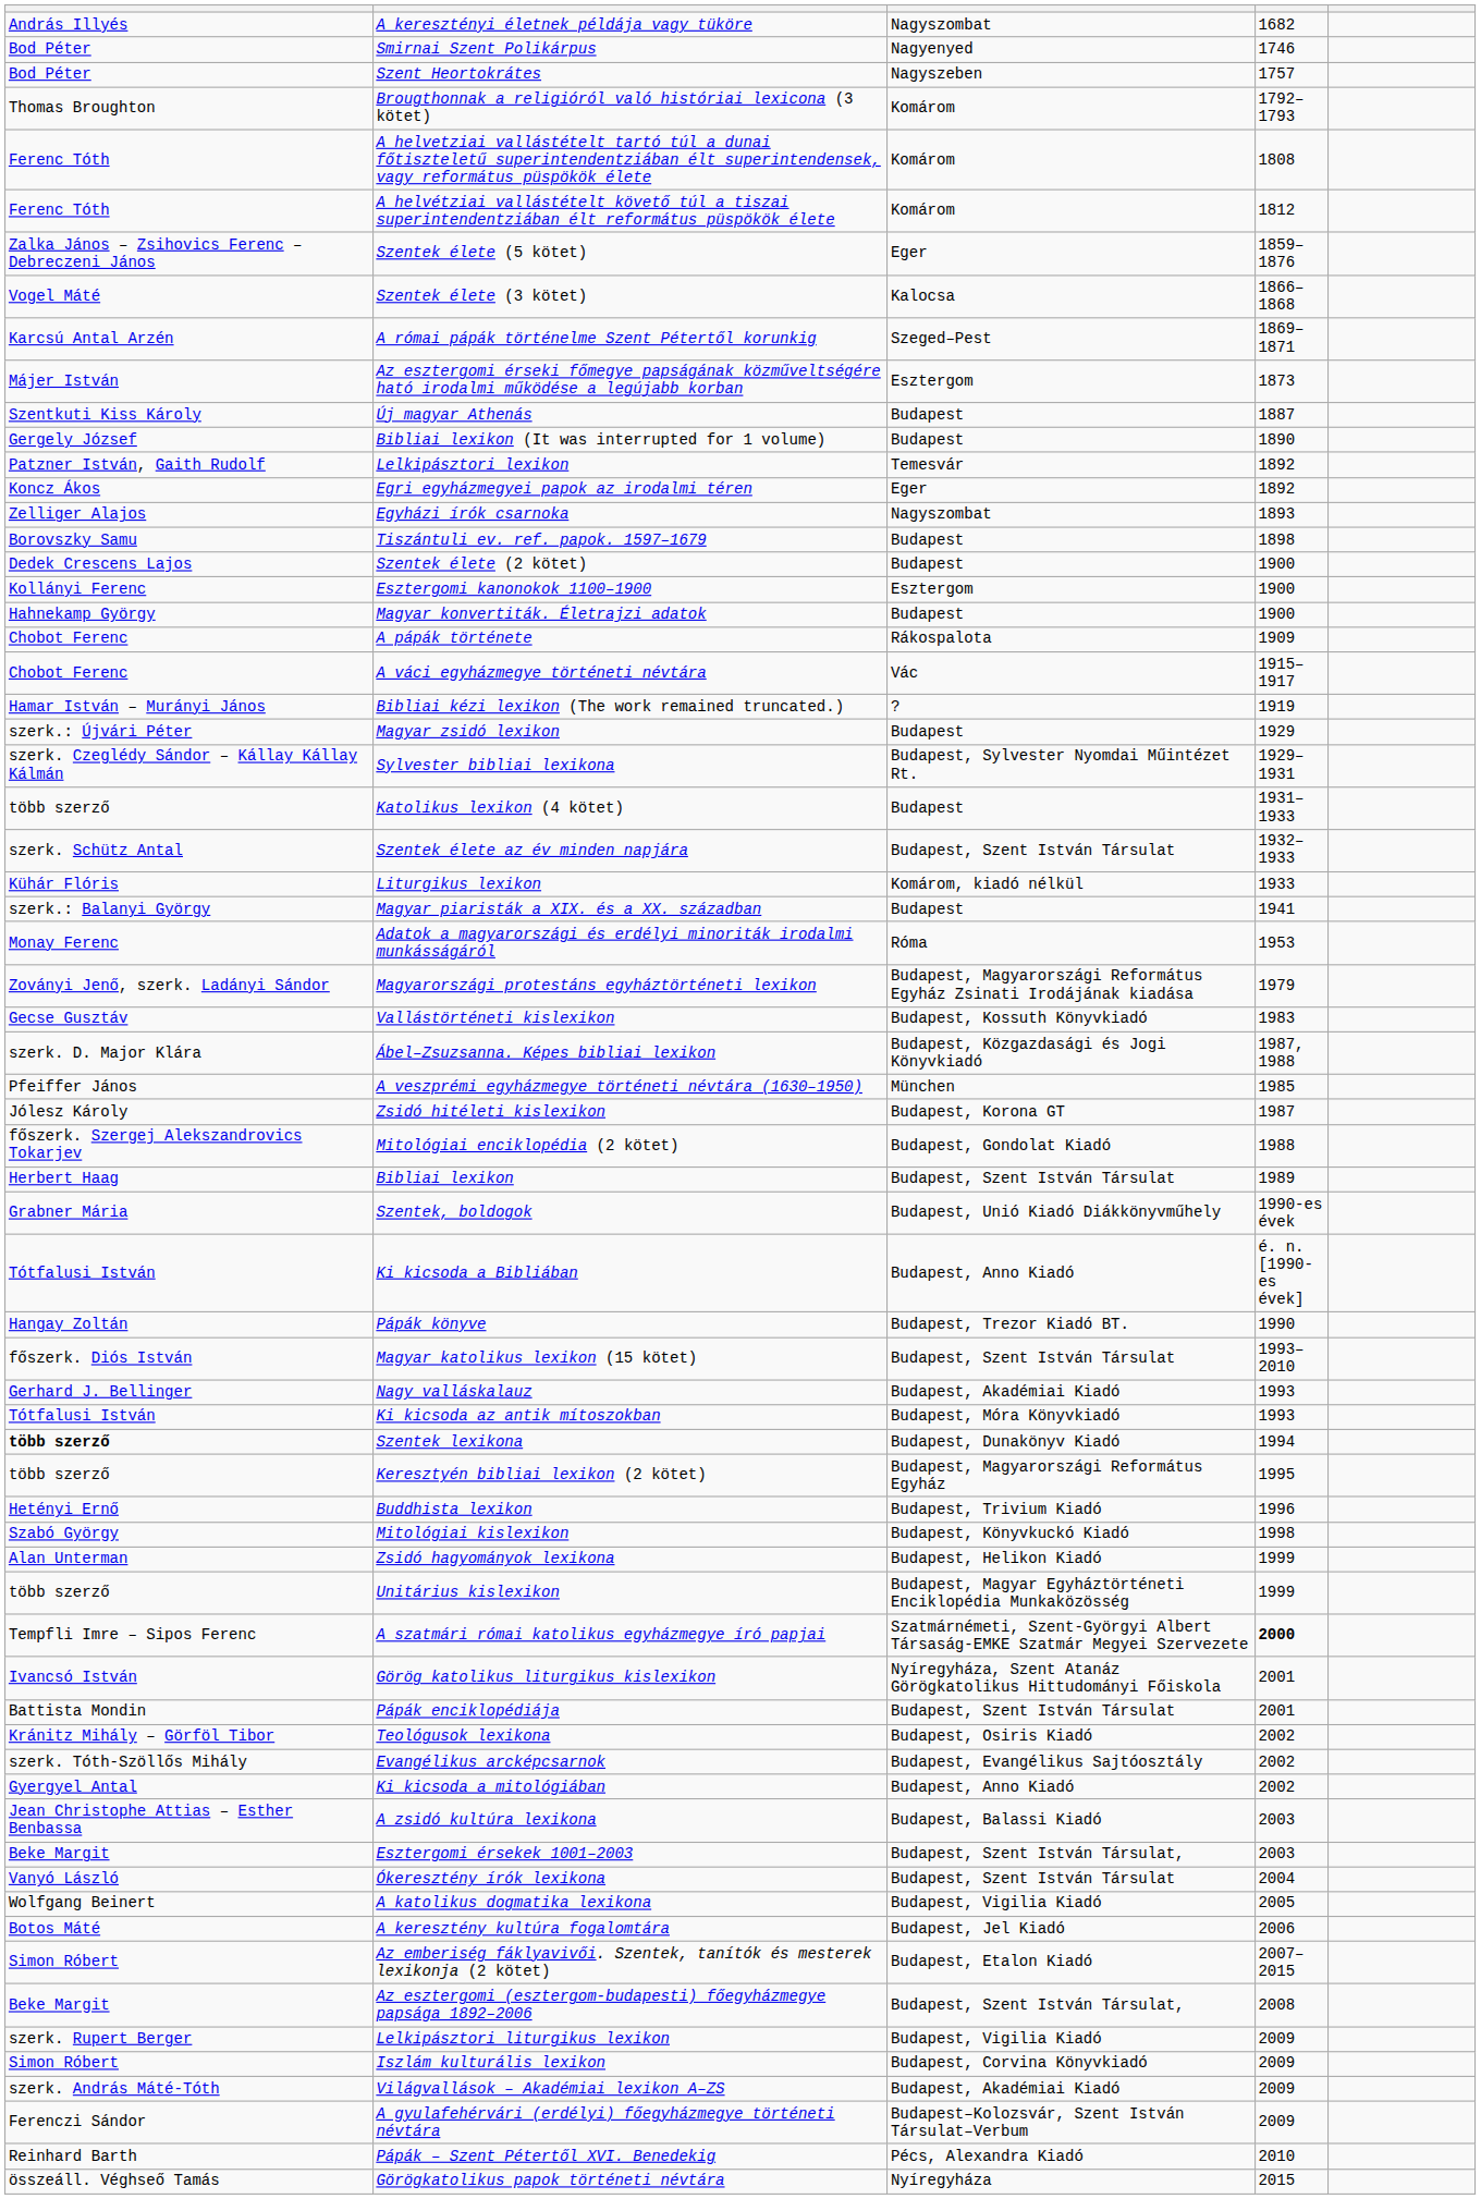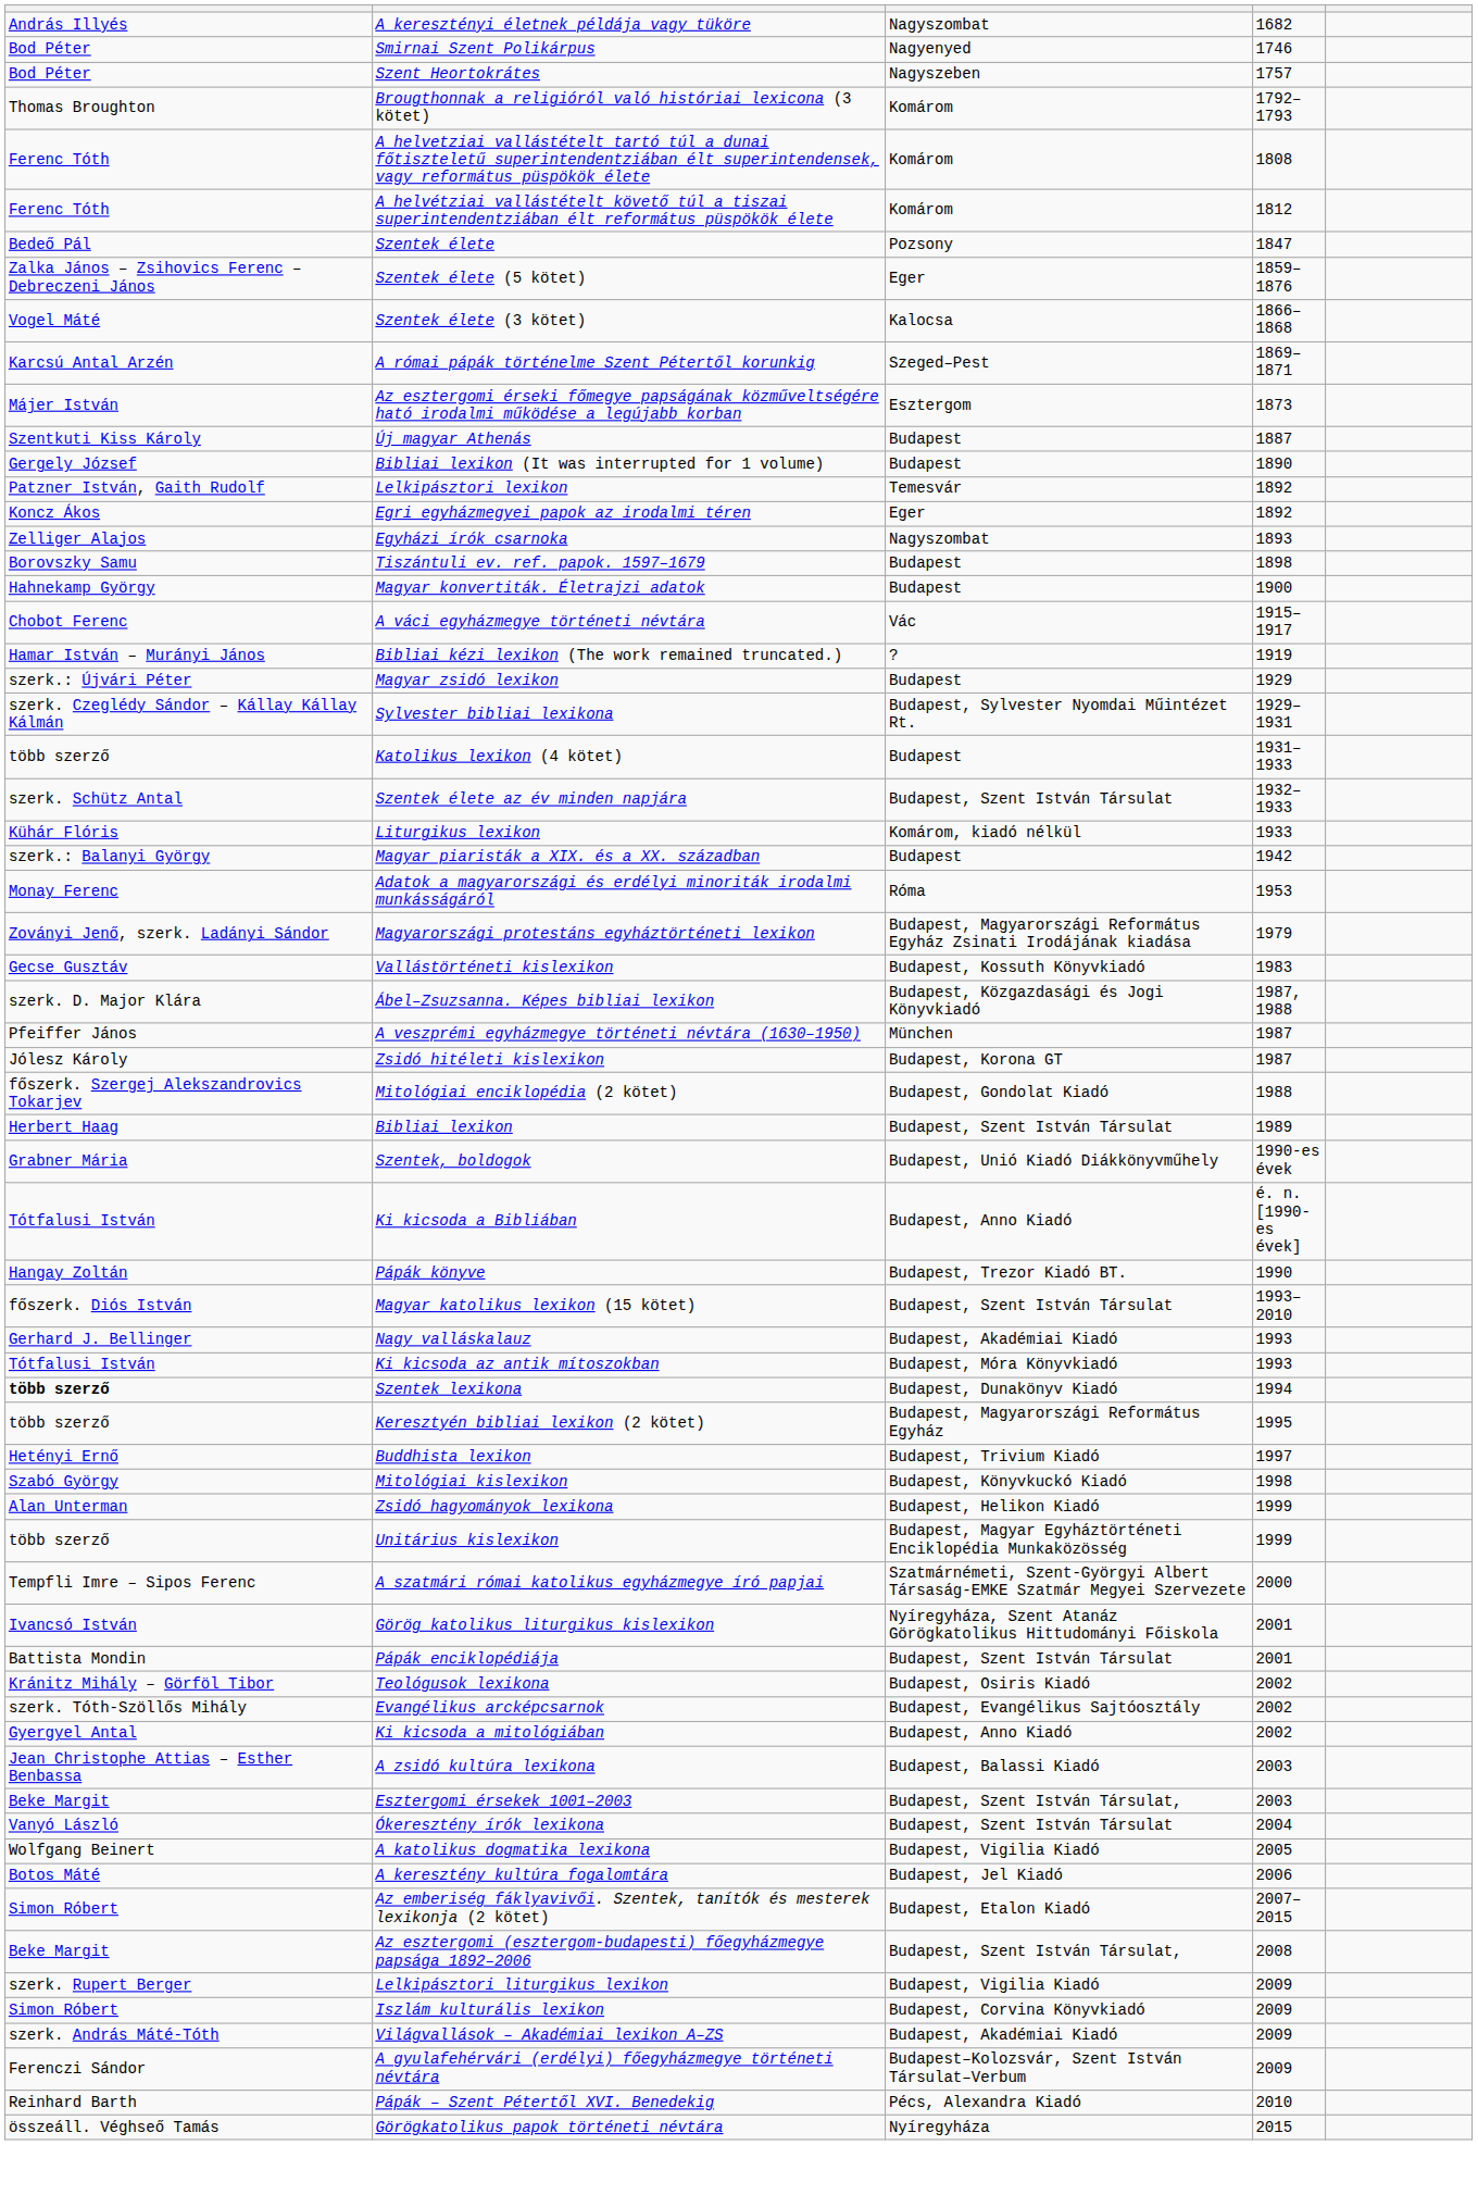+ row: Bedeő Pál | Szentek élete | Pozsony | 1847
- row: Dedek Crescens Lajos | Szentek élete (2 kötet) | Budapest | 1900
- row: Kollányi Ferenc | Esztergomi kanonokok 1100–1900 | Esztergom | 1900
- row: Chobot Ferenc | A pápák története | Rákospalota | 1909
Magyar piaristák a XIX. és a XX. században | column 4: 1941 -> 1942
A veszprémi egyházmegye történeti névtára (1630–1950) | column 4: 1985 -> 1987
Buddhista lexikon | column 4: 1996 -> 1997
A szatmári római katolikus egyházmegye író papjai | column 4: bold -> normal
